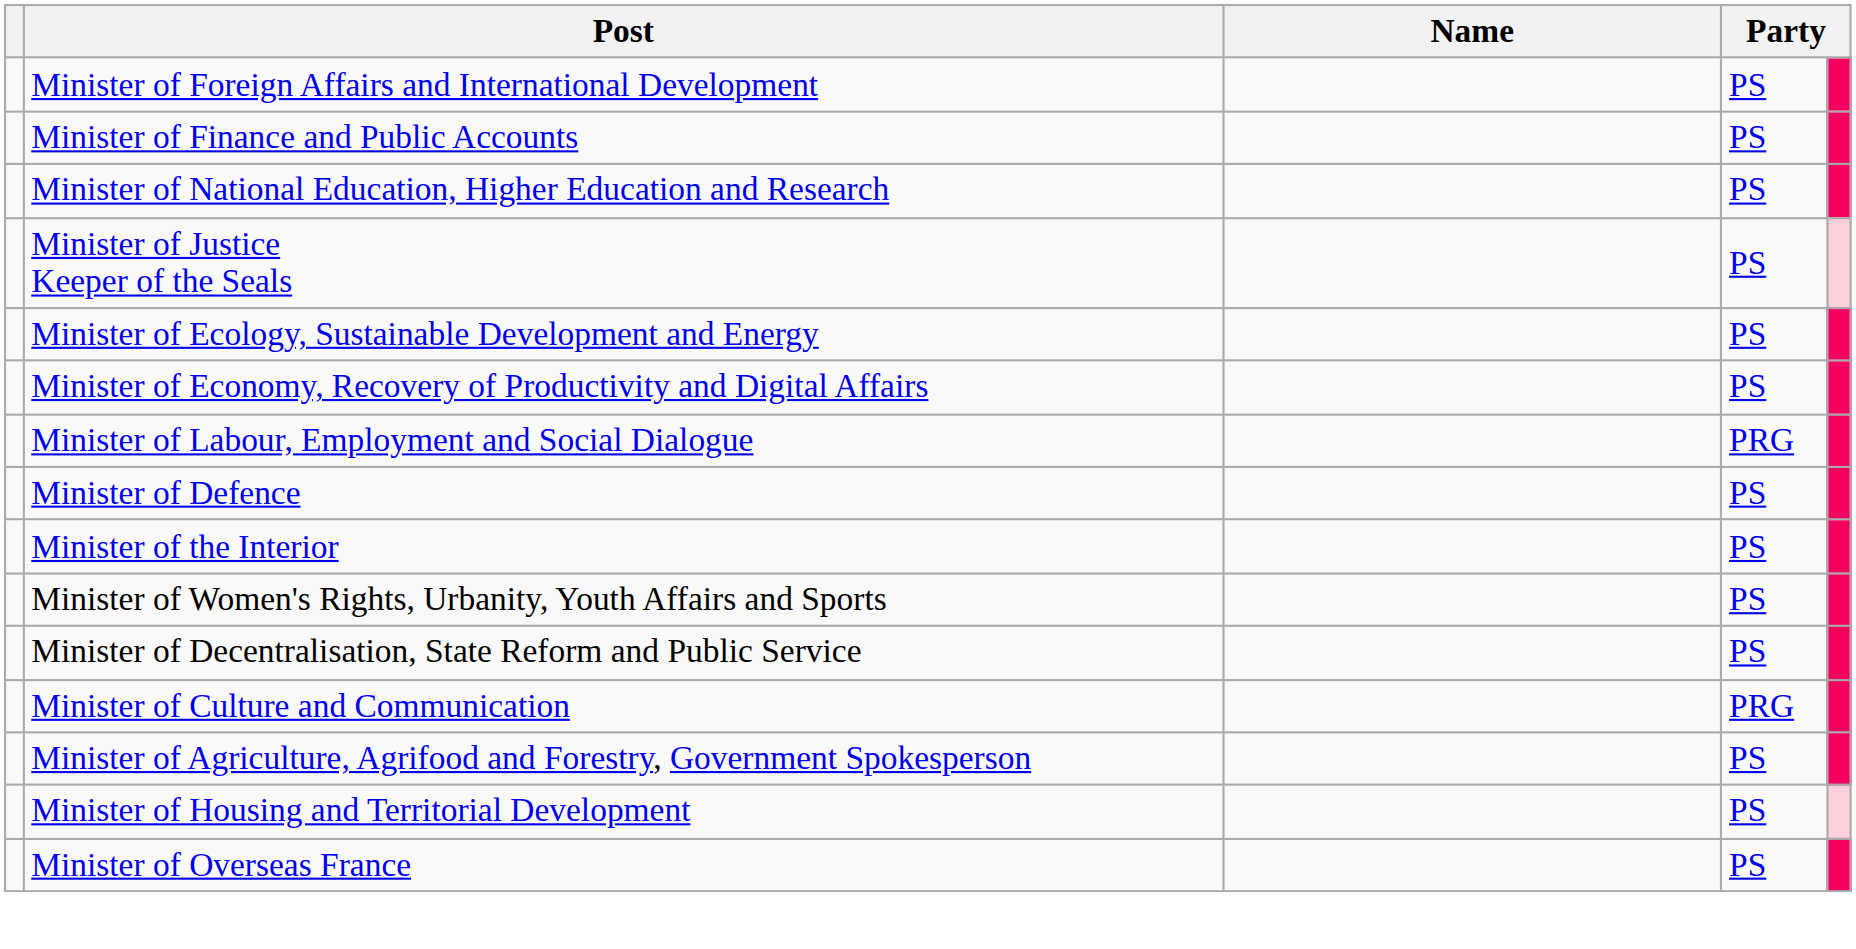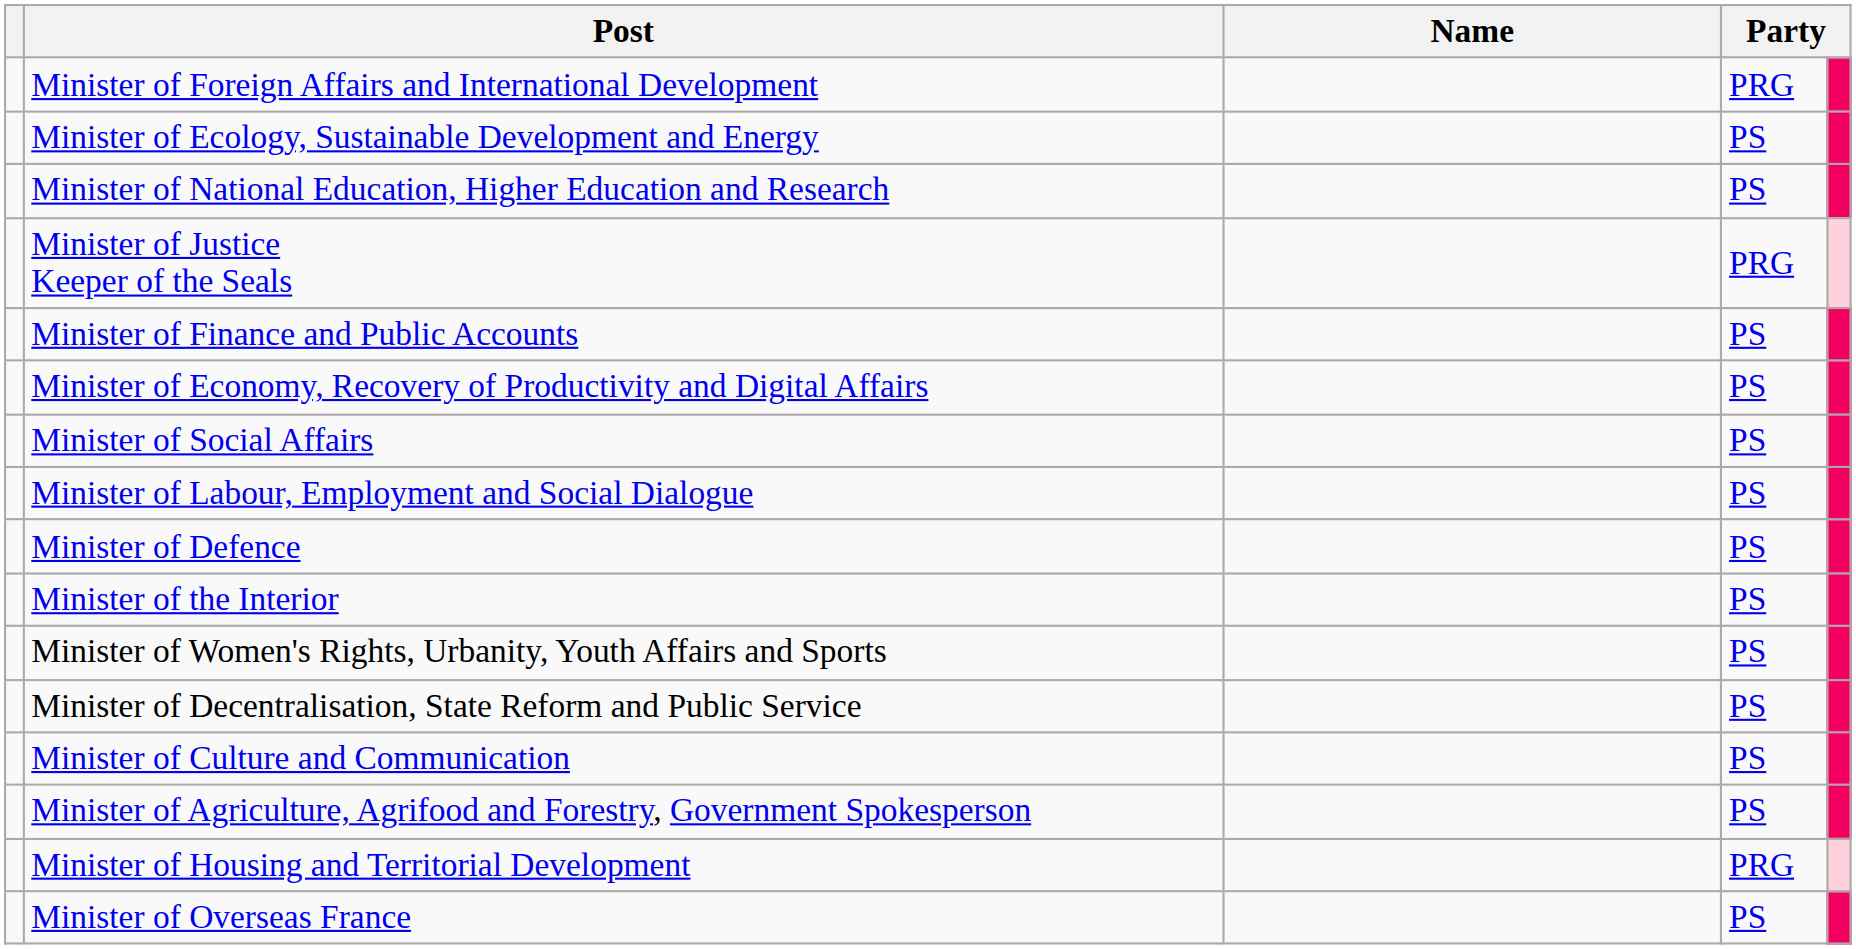Minister of Foreign Affairs and International Development | column 4: PS -> PRG
rows swapped: Minister of Ecology, Sustainable Development and Energy <-> Minister of Finance and Public Accounts
Minister of Justice Keeper of the Seals | column 4: PS -> PRG
+ row: Minister of Social Affairs | PS
Minister of Labour, Employment and Social Dialogue | column 4: PRG -> PS
Minister of Culture and Communication | column 4: PRG -> PS
Minister of Housing and Territorial Development | column 4: PS -> PRG
